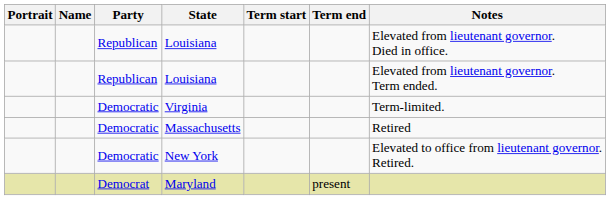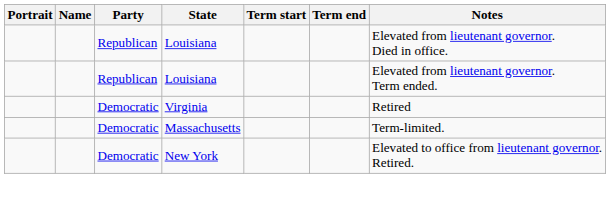Virginia | Notes: Term-limited. -> Retired
Massachusetts | Notes: Retired -> Term-limited.
- row: Democrat | Maryland | present
